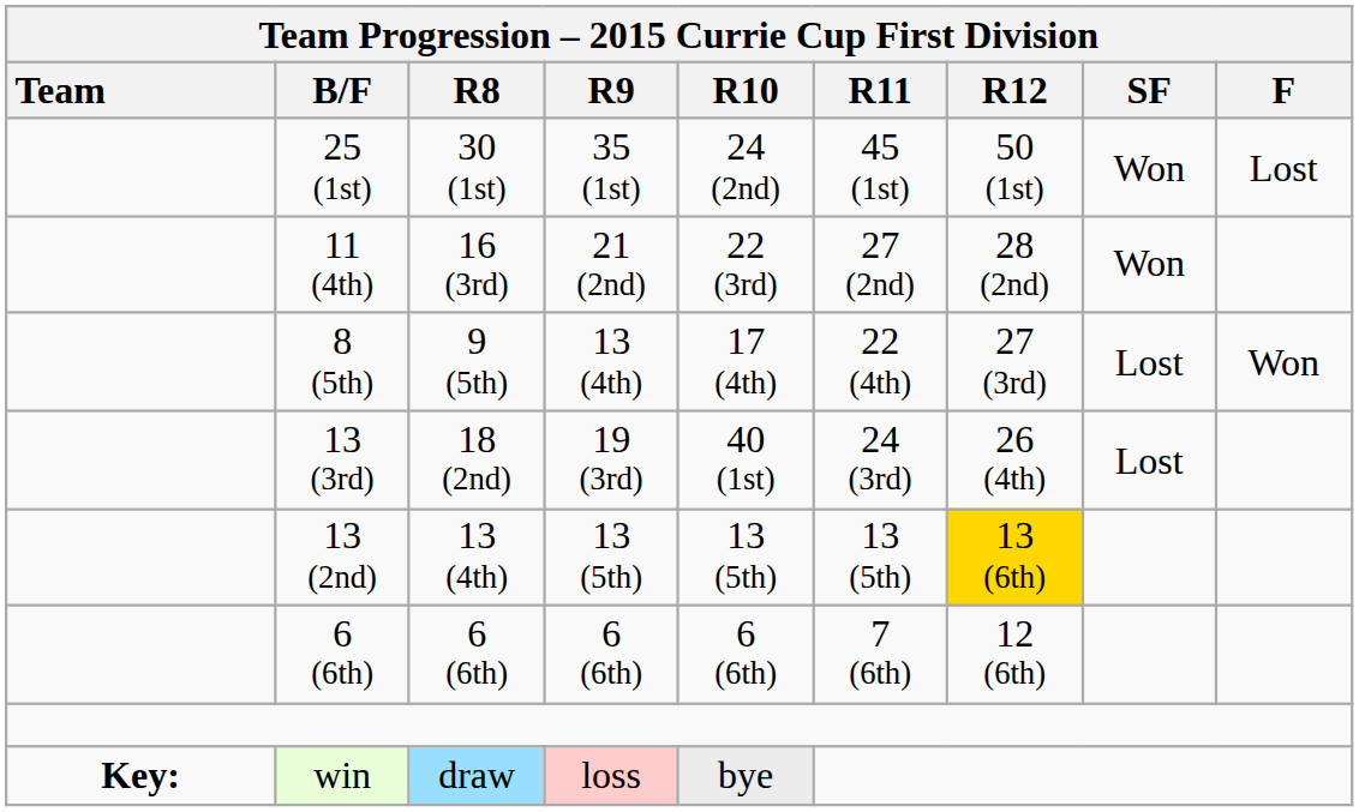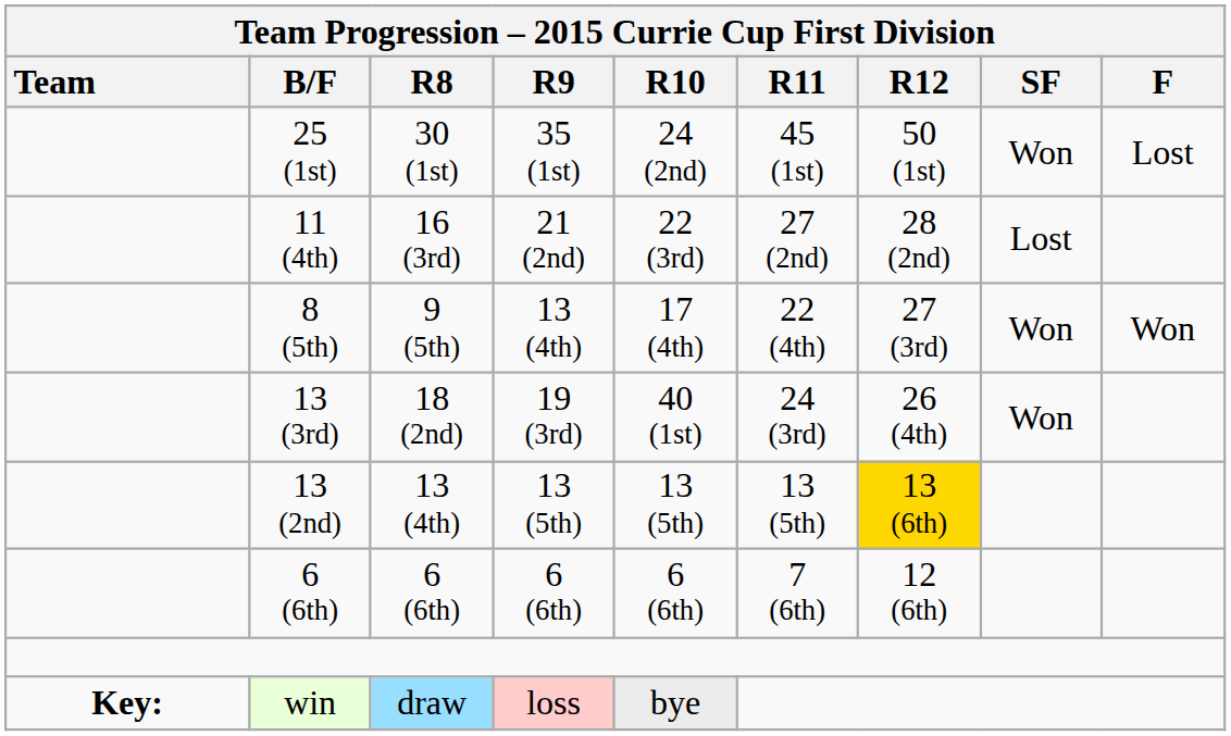11 (4th) | Team Progression – 2015 Currie Cup First Division / SF: Won -> Lost
8 (5th) | Team Progression – 2015 Currie Cup First Division / SF: Lost -> Won
13 (3rd) | Team Progression – 2015 Currie Cup First Division / SF: Lost -> Won
